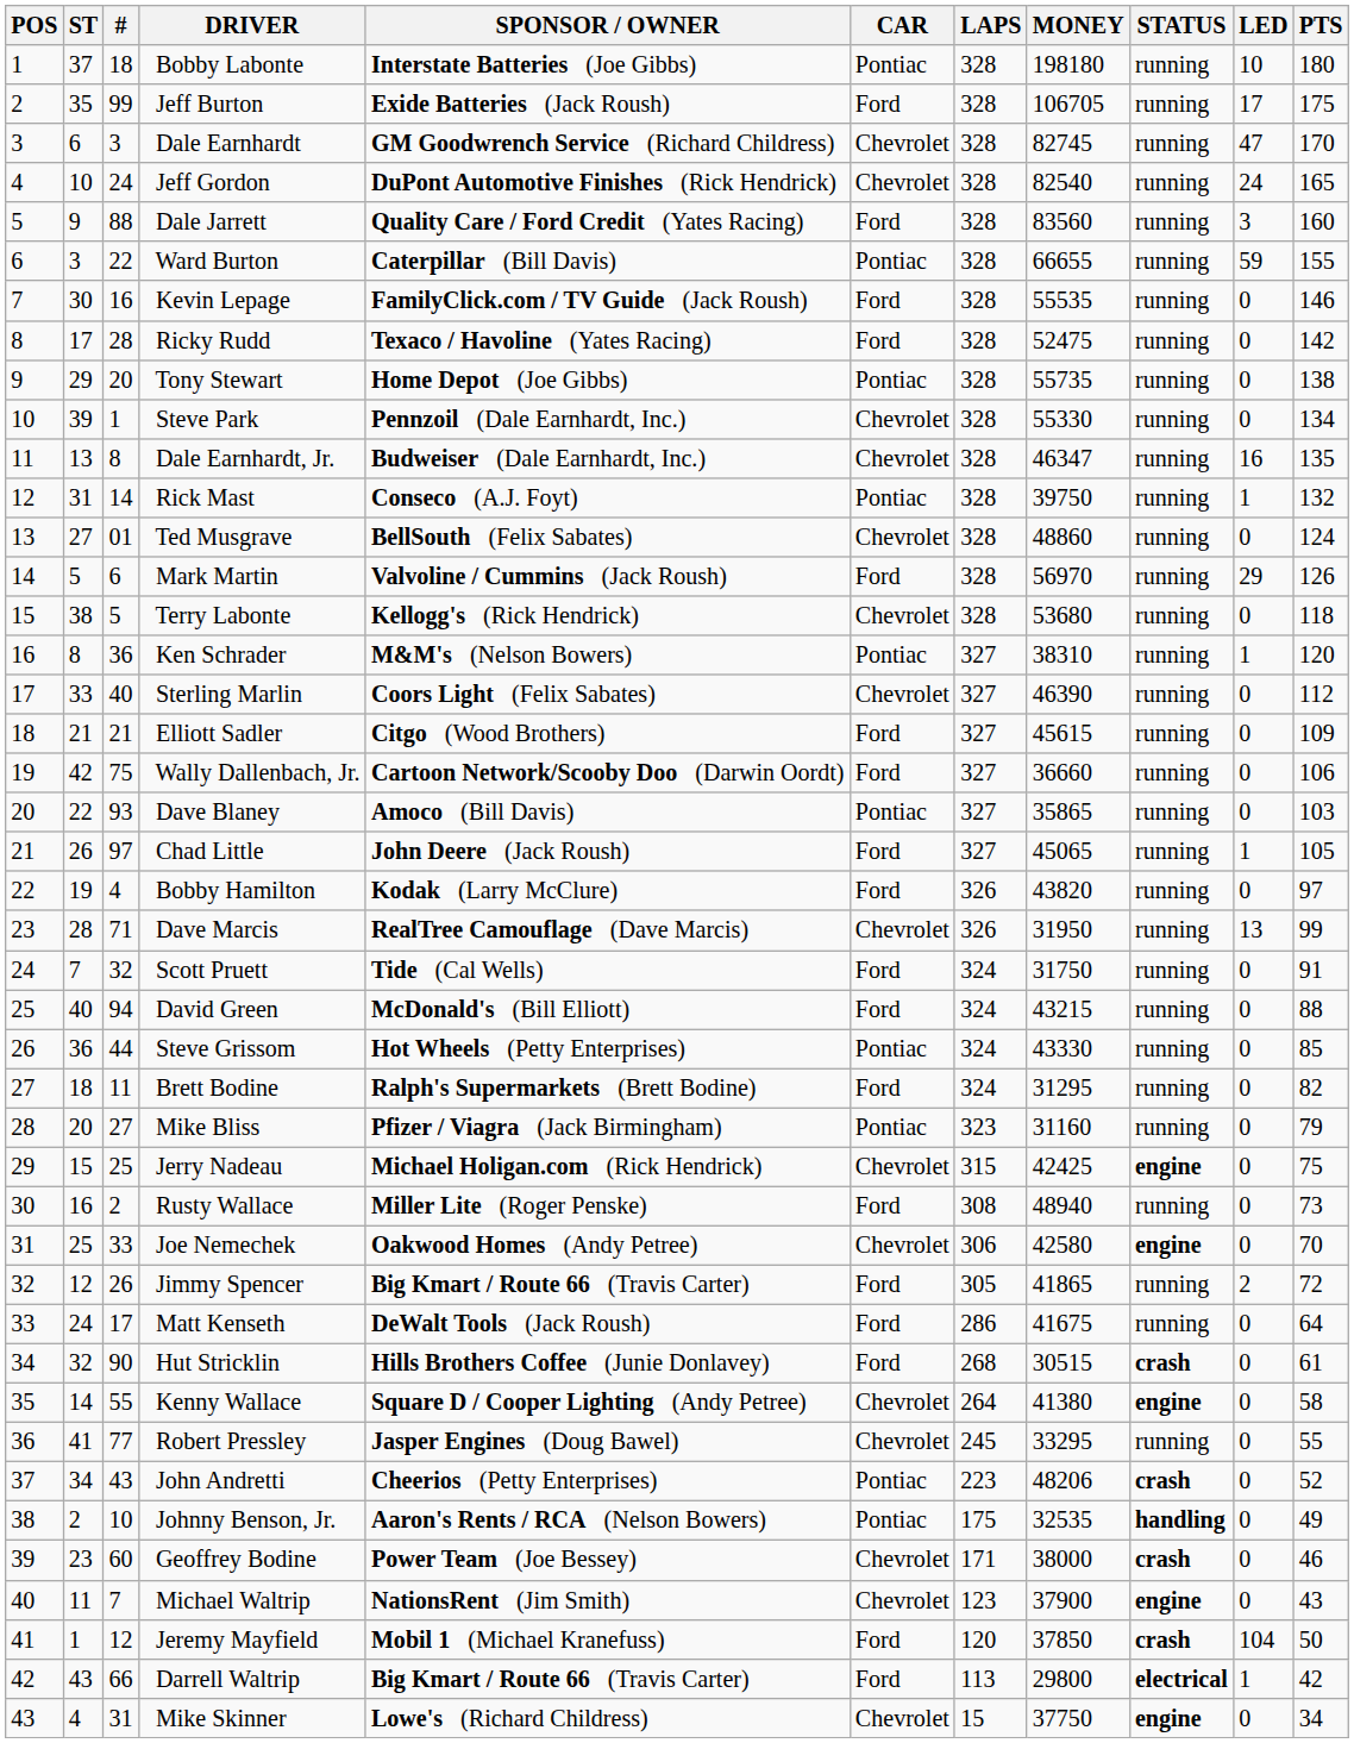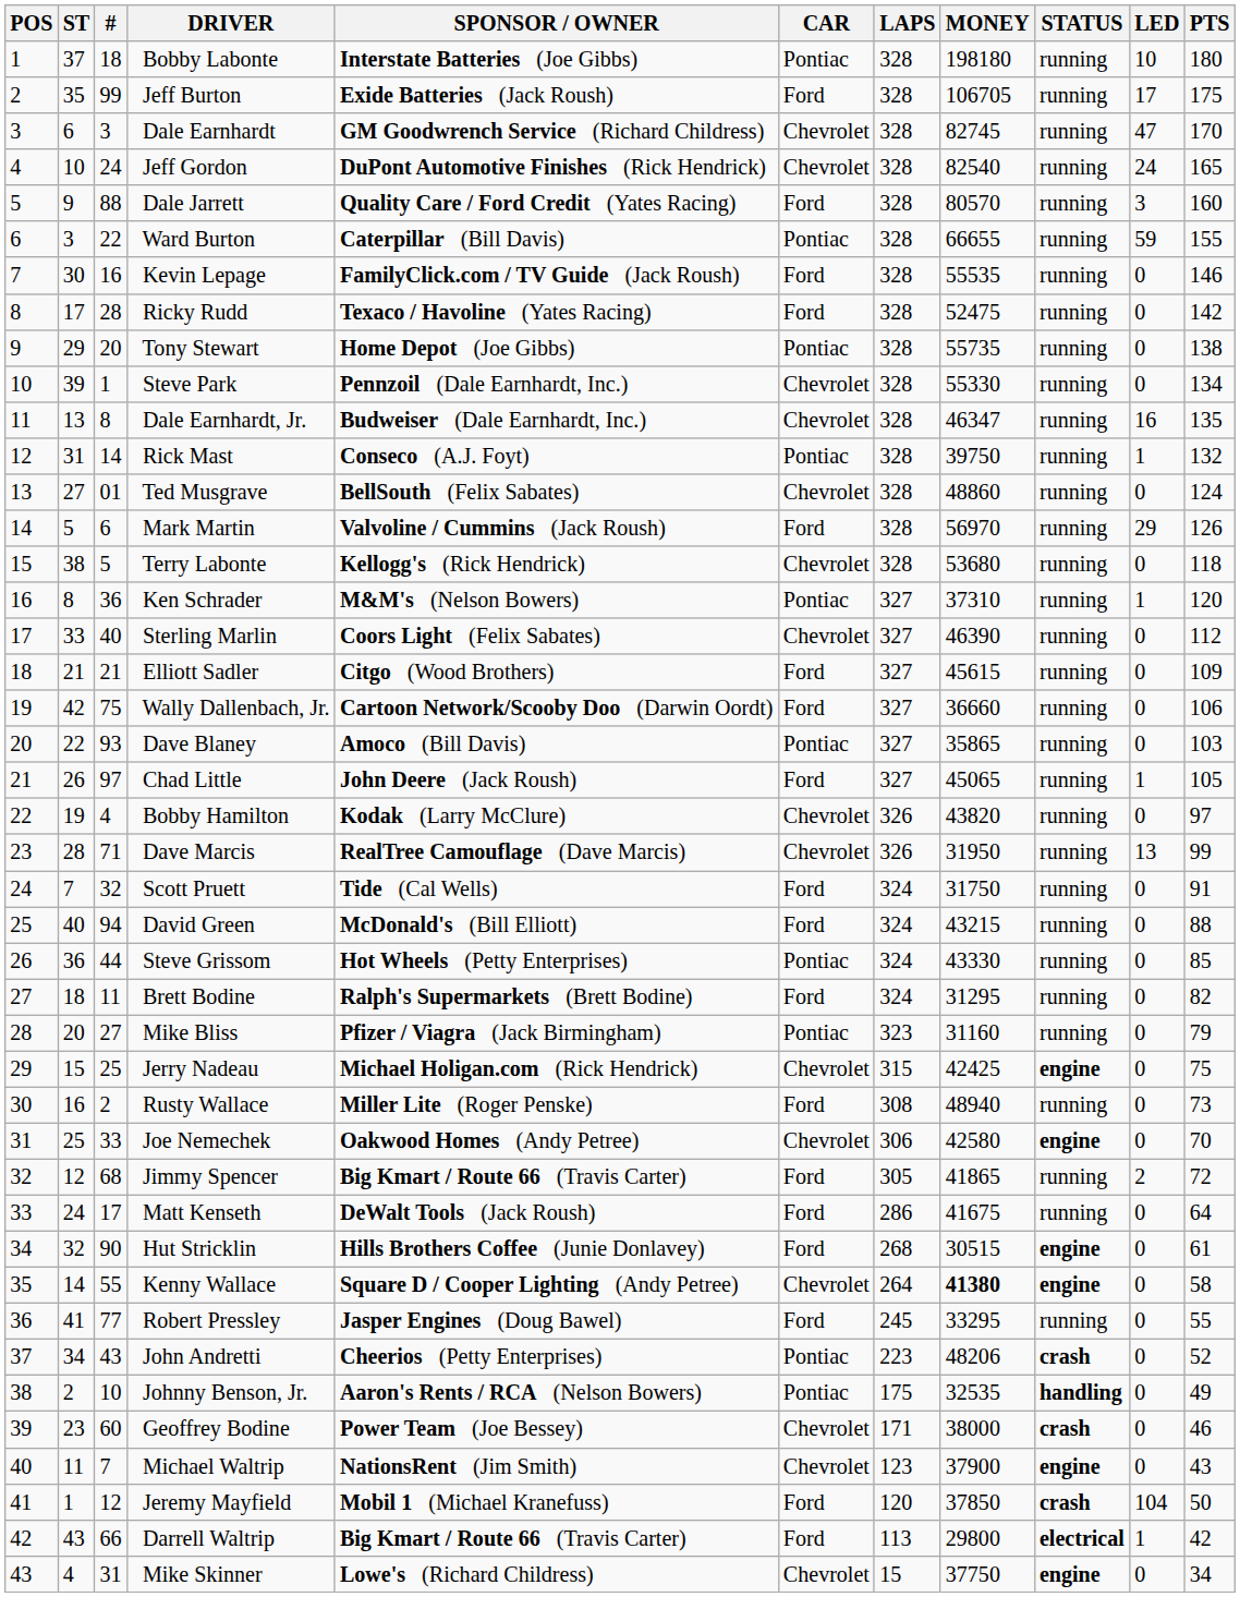Dale Jarrett | MONEY: 83560 -> 80570
Ken Schrader | MONEY: 38310 -> 37310
Bobby Hamilton | CAR: Ford -> Chevrolet
Jimmy Spencer | #: 26 -> 68
Hut Stricklin | STATUS: crash -> engine
Kenny Wallace | MONEY: normal -> bold
Robert Pressley | CAR: Chevrolet -> Ford
